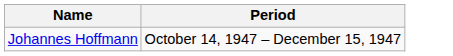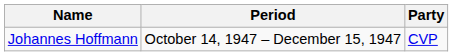+ column: Party | CVP
